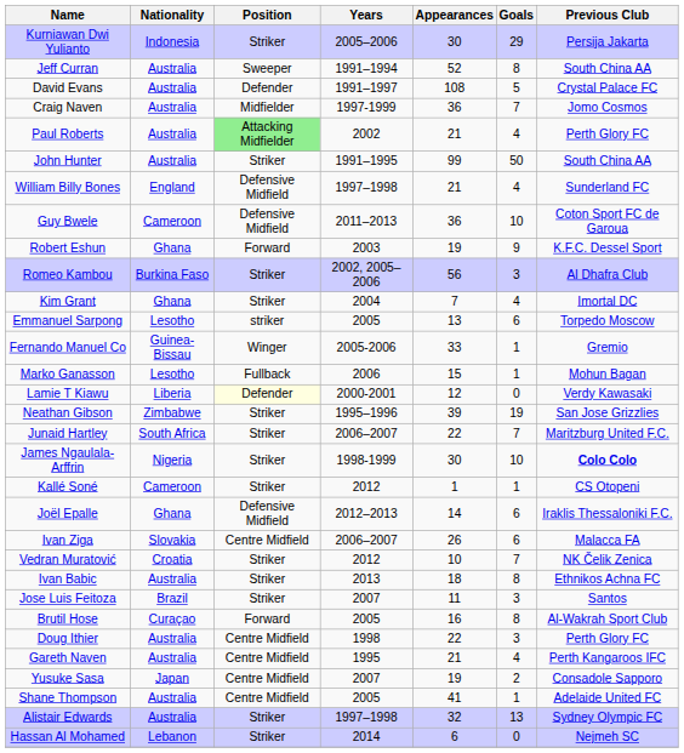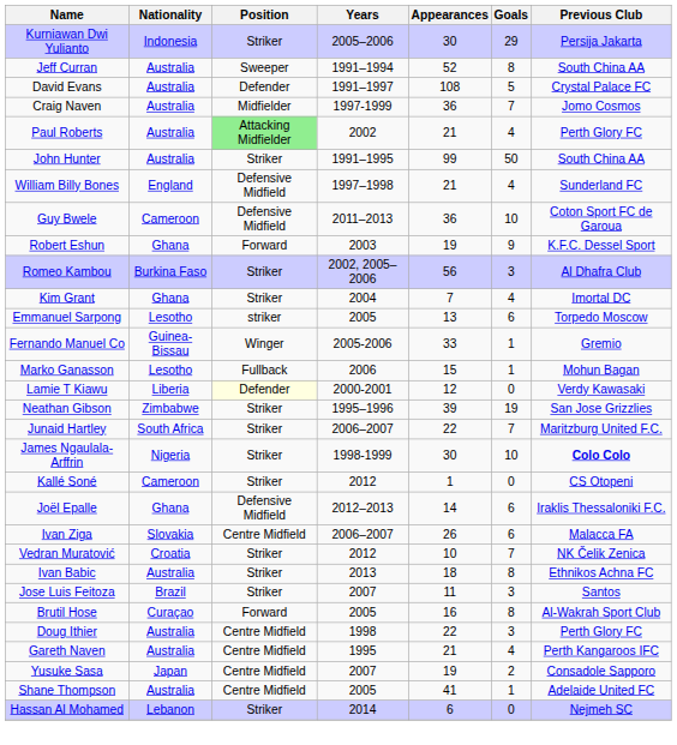Kallé Soné | Goals: 1 -> 0
- row: Alistair Edwards | Australia | Striker | 1997–1998 | 32 | 13 | Sydney Olympic FC
